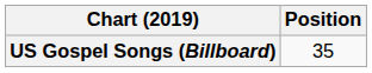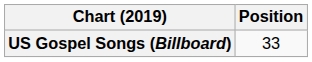US Gospel Songs (Billboard) | Position: 35 -> 33
